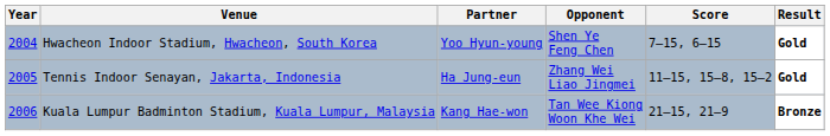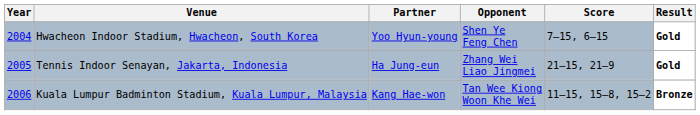Tennis Indoor Senayan, Jakarta, Indonesia | Score: 11–15, 15–8, 15–2 -> 21–15, 21–9
Kuala Lumpur Badminton Stadium, Kuala Lumpur, Malaysia | Score: 21–15, 21–9 -> 11–15, 15–8, 15–2
